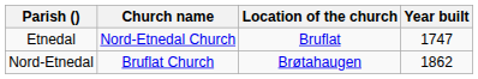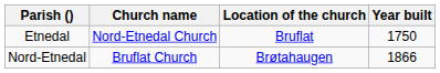Etnedal | Year built: 1747 -> 1750
Nord-Etnedal | Year built: 1862 -> 1866
